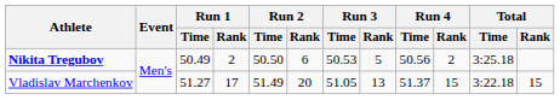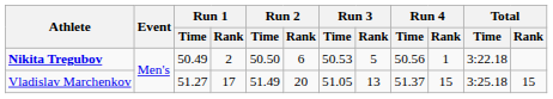Nikita Tregubov | Run 4 / Rank: 2 -> 1
Nikita Tregubov | Total / Time: 3:25.18 -> 3:22.18
Vladislav Marchenkov | Total / Time: 3:22.18 -> 3:25.18
